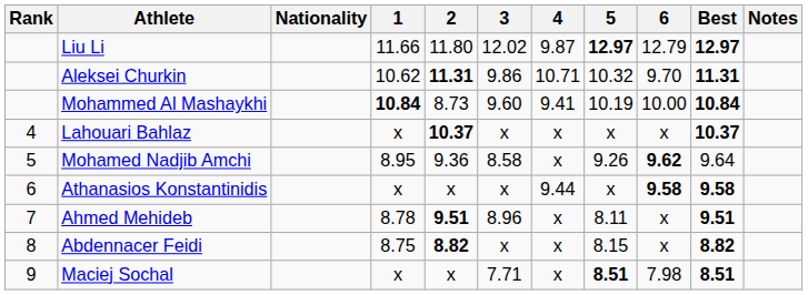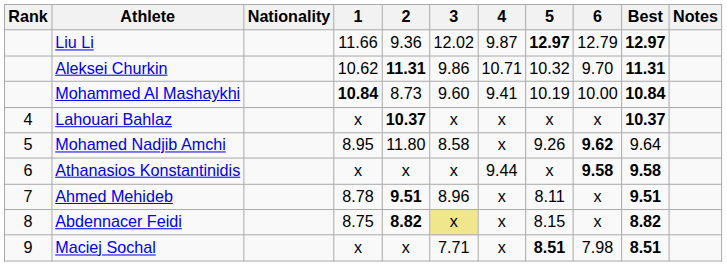Liu Li | 2: 11.80 -> 9.36
Mohamed Nadjib Amchi | 2: 9.36 -> 11.80
Abdennacer Feidi | 3: no background -> khaki background
